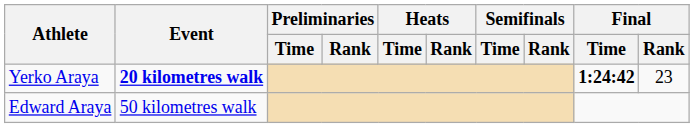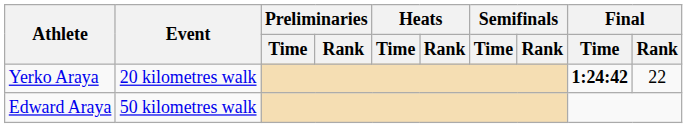Yerko Araya | Event: bold -> normal
Yerko Araya | Final / Rank: 23 -> 22
